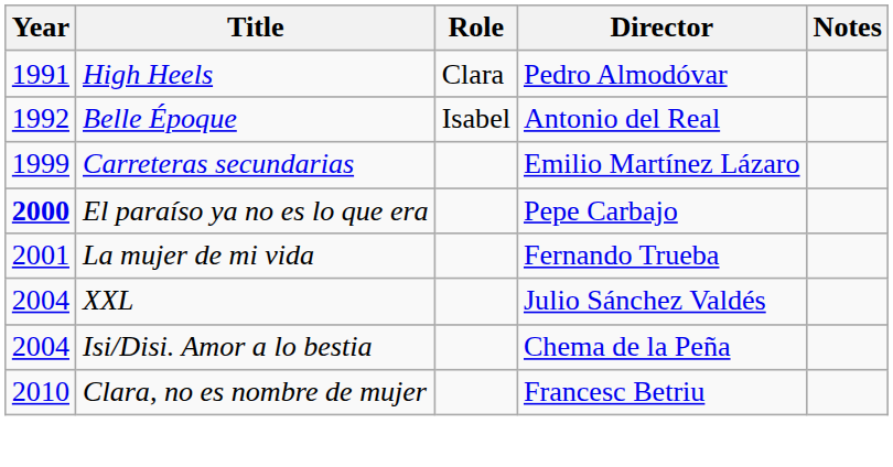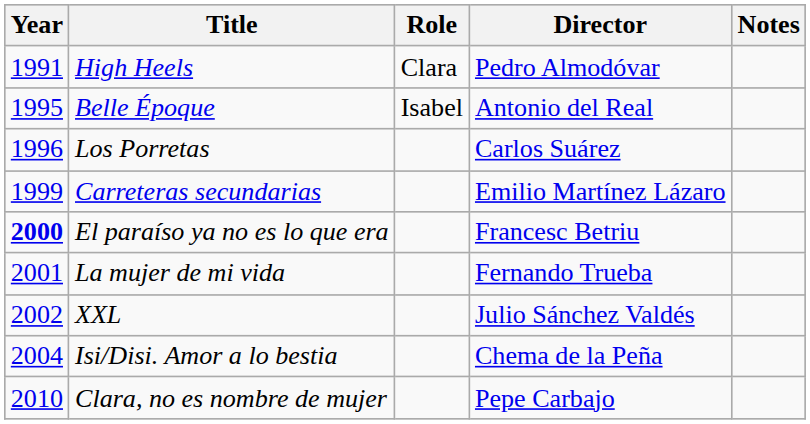Belle Époque | Year: 1992 -> 1995
+ row: 1996 | Los Porretas | Carlos Suárez
El paraíso ya no es lo que era | Director: Pepe Carbajo -> Francesc Betriu
XXL | Year: 2004 -> 2002
Clara, no es nombre de mujer | Director: Francesc Betriu -> Pepe Carbajo
